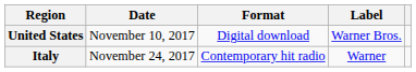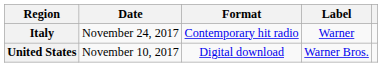rows swapped: United States <-> Italy
